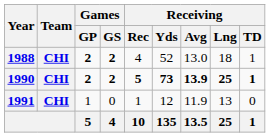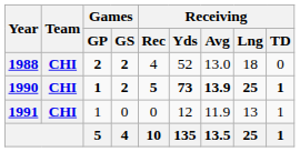1988 | Receiving / TD: 1 -> 0
1990 | Games / GP: 2 -> 1
1991 | Receiving / Rec: 1 -> 0
1991 | Receiving / TD: 0 -> 1
